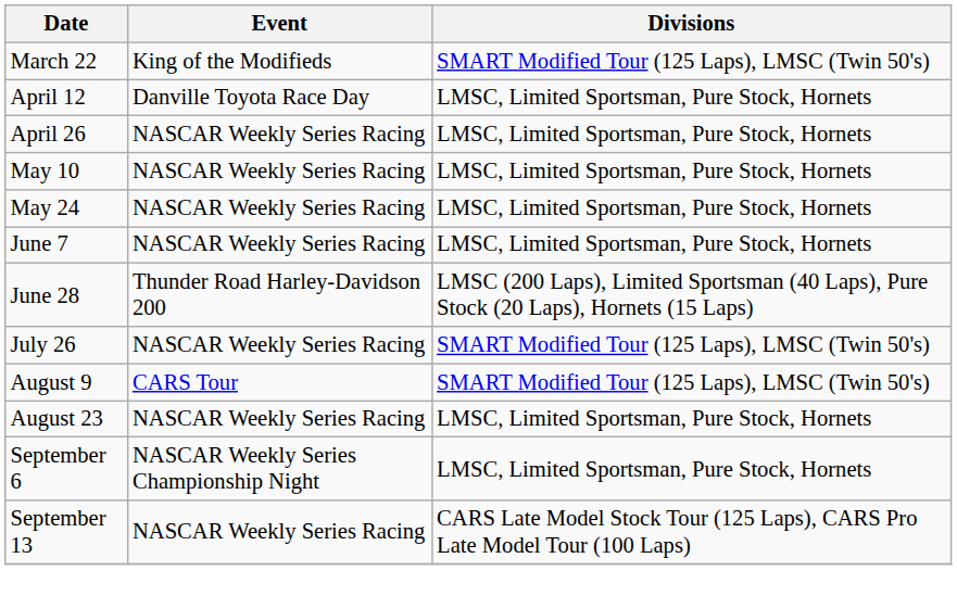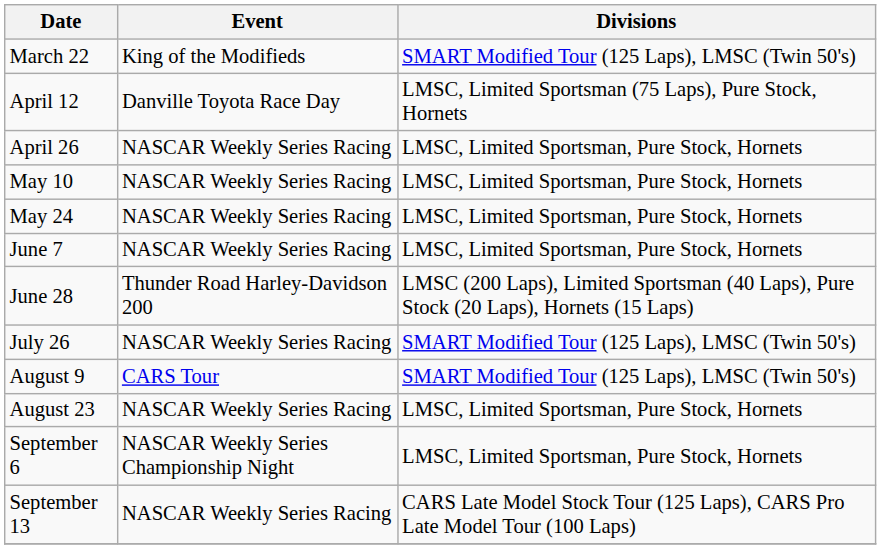April 12 | Divisions: LMSC, Limited Sportsman, Pure Stock, Hornets -> LMSC, Limited Sportsman (75 Laps), Pure Stock, Hornets
